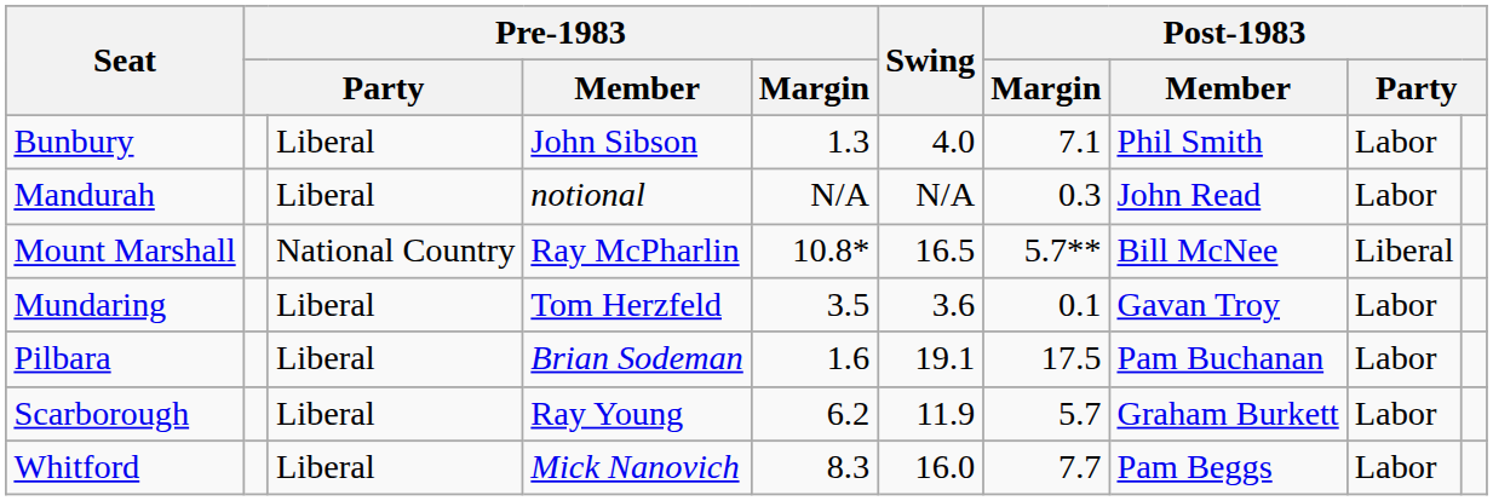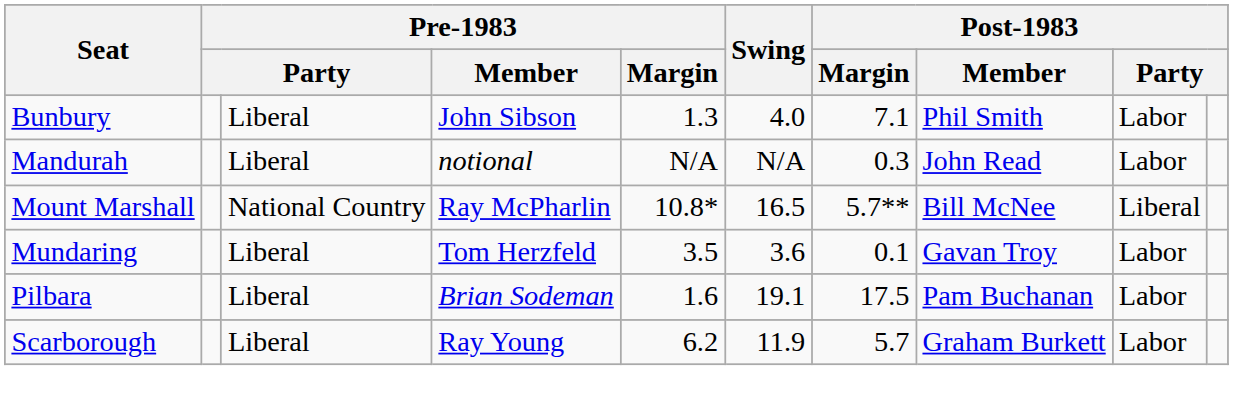- row: Whitford | Liberal | Mick Nanovich | 8.3 | 16.0 | 7.7 | Pam Beggs | Labor
